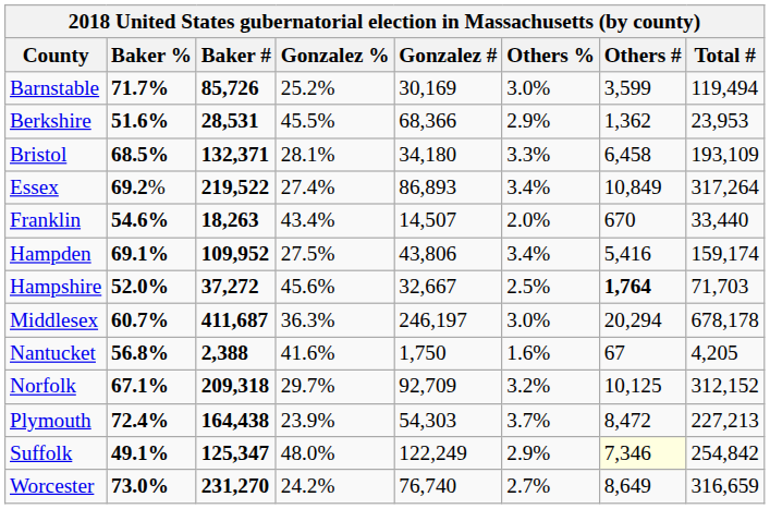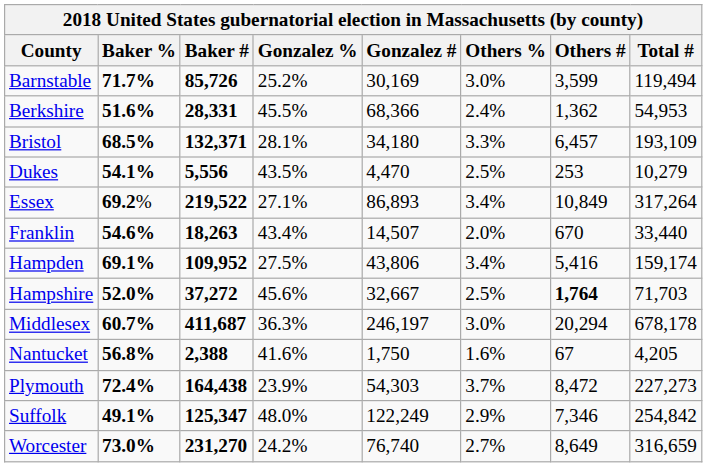Berkshire | Baker #: 28,531 -> 28,331
Berkshire | Others %: 2.9% -> 2.4%
Berkshire | Total #: 23,953 -> 54,953
Bristol | Others #: 6,458 -> 6,457
+ row: Dukes | 54.1% | 5,556 | 43.5% | 4,470 | 2.5% | 253 | 10,279
Essex | Gonzalez %: 27.4% -> 27.1%
- row: Norfolk | 67.1% | 209,318 | 29.7% | 92,709 | 3.2% | 10,125 | 312,152
Plymouth | Total #: 227,213 -> 227,273
Suffolk | Others #: lightyellow background -> no background
